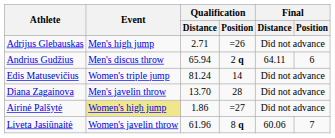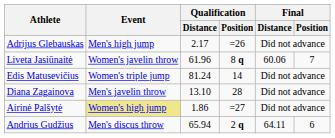Adrijus Glebauskas | Qualification / Distance: 2.71 -> 2.17
rows swapped: Andrius Gudžius <-> Liveta Jasiūnaitė
Diana Zagainova | Qualification / Distance: 13.70 -> 13.10
